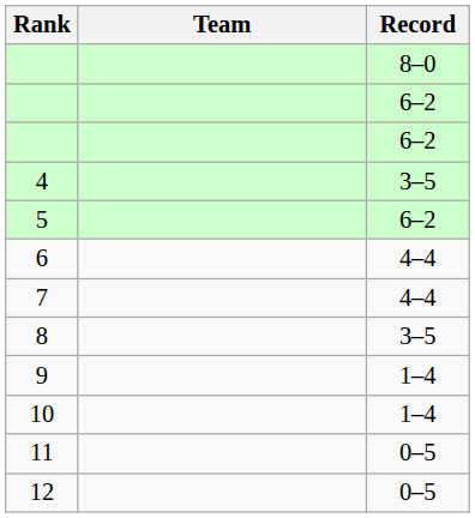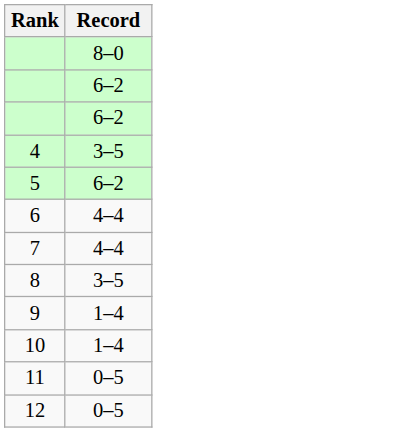- column: Team
